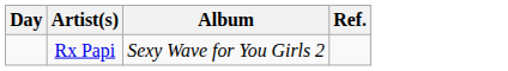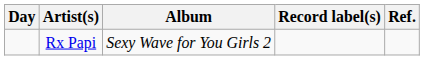+ column: Record label(s)
